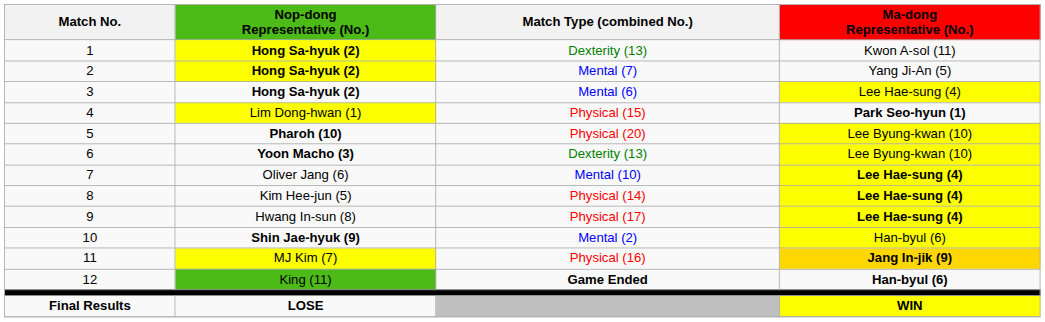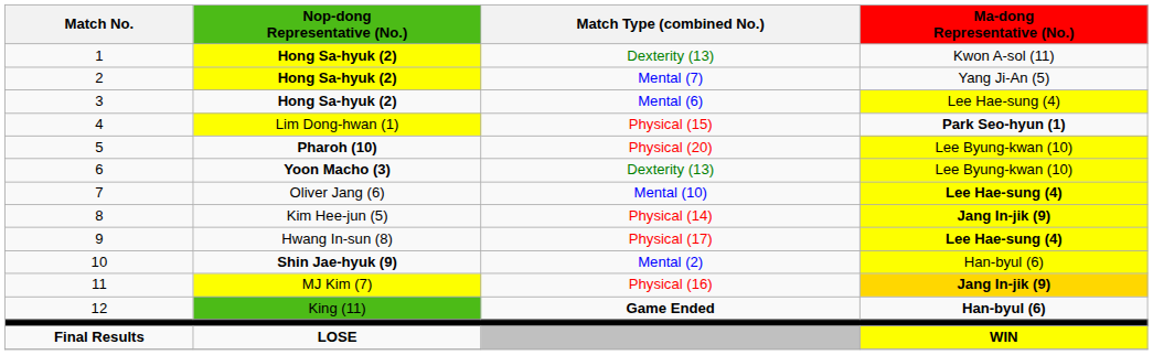8 | Ma-dong Representative (No.): Lee Hae-sung (4) -> Jang In-jik (9)
